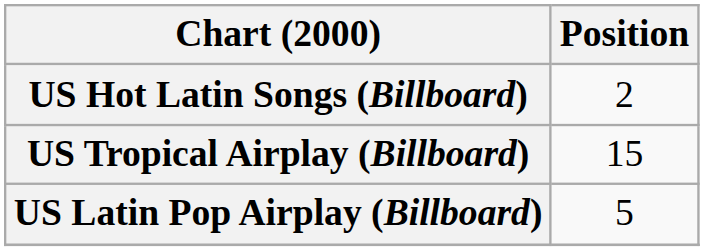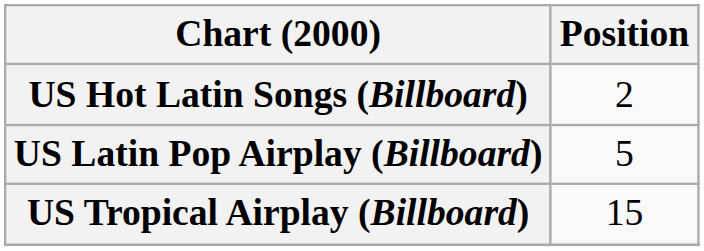rows swapped: US Latin Pop Airplay (Billboard) <-> US Tropical Airplay (Billboard)
